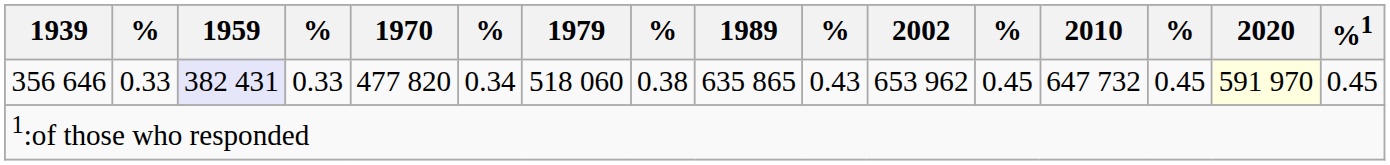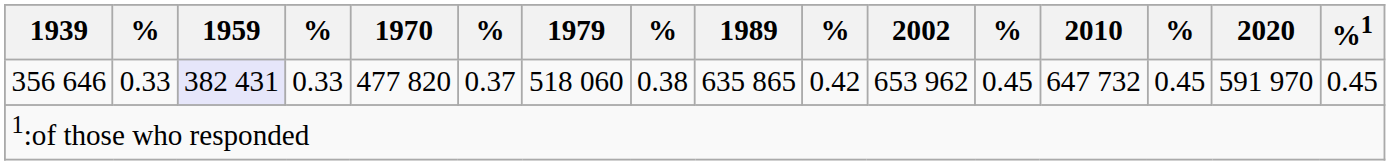356 646 | column 6: 0.34 -> 0.37
356 646 | column 10: 0.43 -> 0.42
356 646 | 2020: lightyellow background -> no background
